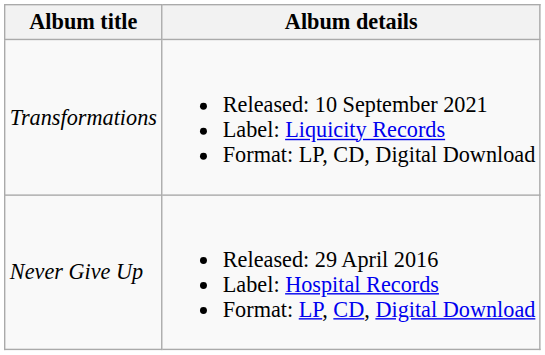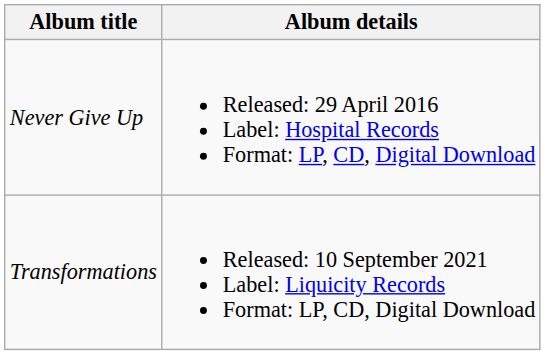rows swapped: Never Give Up <-> Transformations
